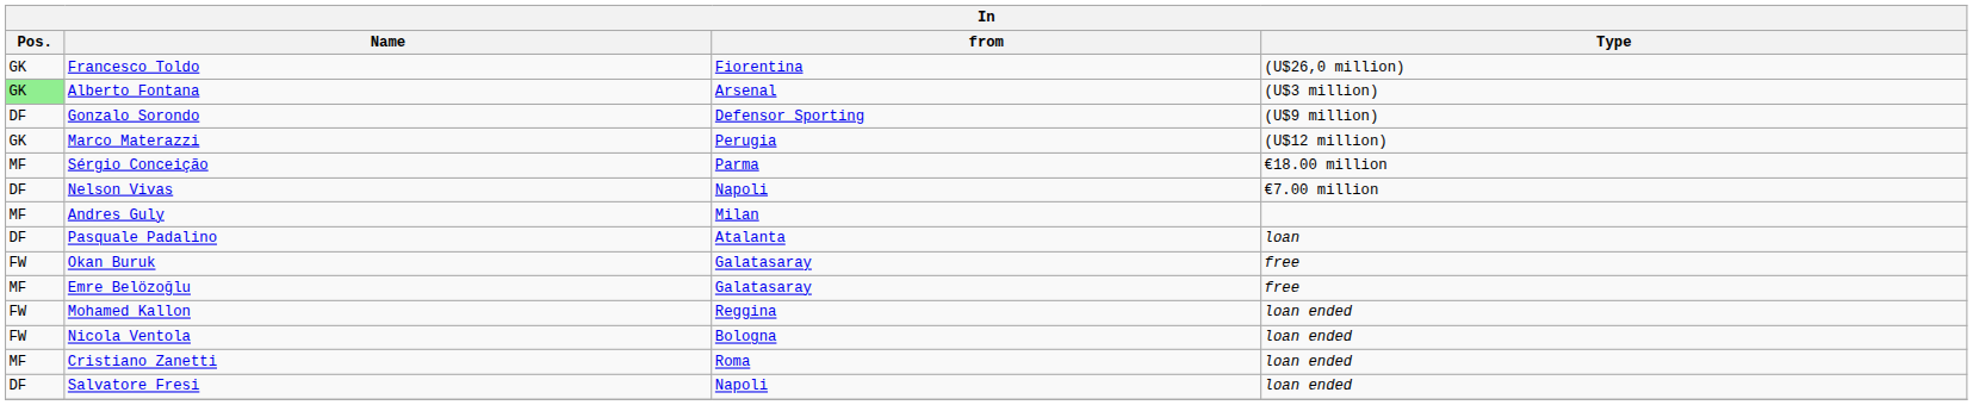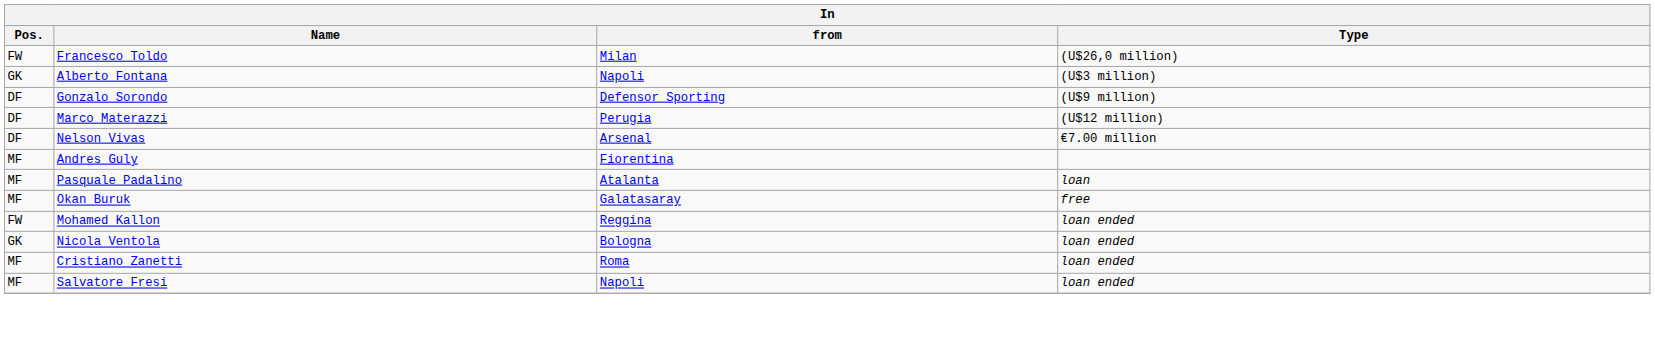Francesco Toldo | Pos.: GK -> FW
Francesco Toldo | from: Fiorentina -> Milan
Alberto Fontana | Pos.: lightgreen background -> no background
Alberto Fontana | from: Arsenal -> Napoli
Marco Materazzi | Pos.: GK -> DF
- row: MF | Sérgio Conceição | Parma | €18.00 million
Nelson Vivas | from: Napoli -> Arsenal
Andres Guly | from: Milan -> Fiorentina
Pasquale Padalino | Pos.: DF -> MF
Okan Buruk | Pos.: FW -> MF
- row: MF | Emre Belözoğlu | Galatasaray | free
Nicola Ventola | Pos.: FW -> GK
Salvatore Fresi | Pos.: DF -> MF
